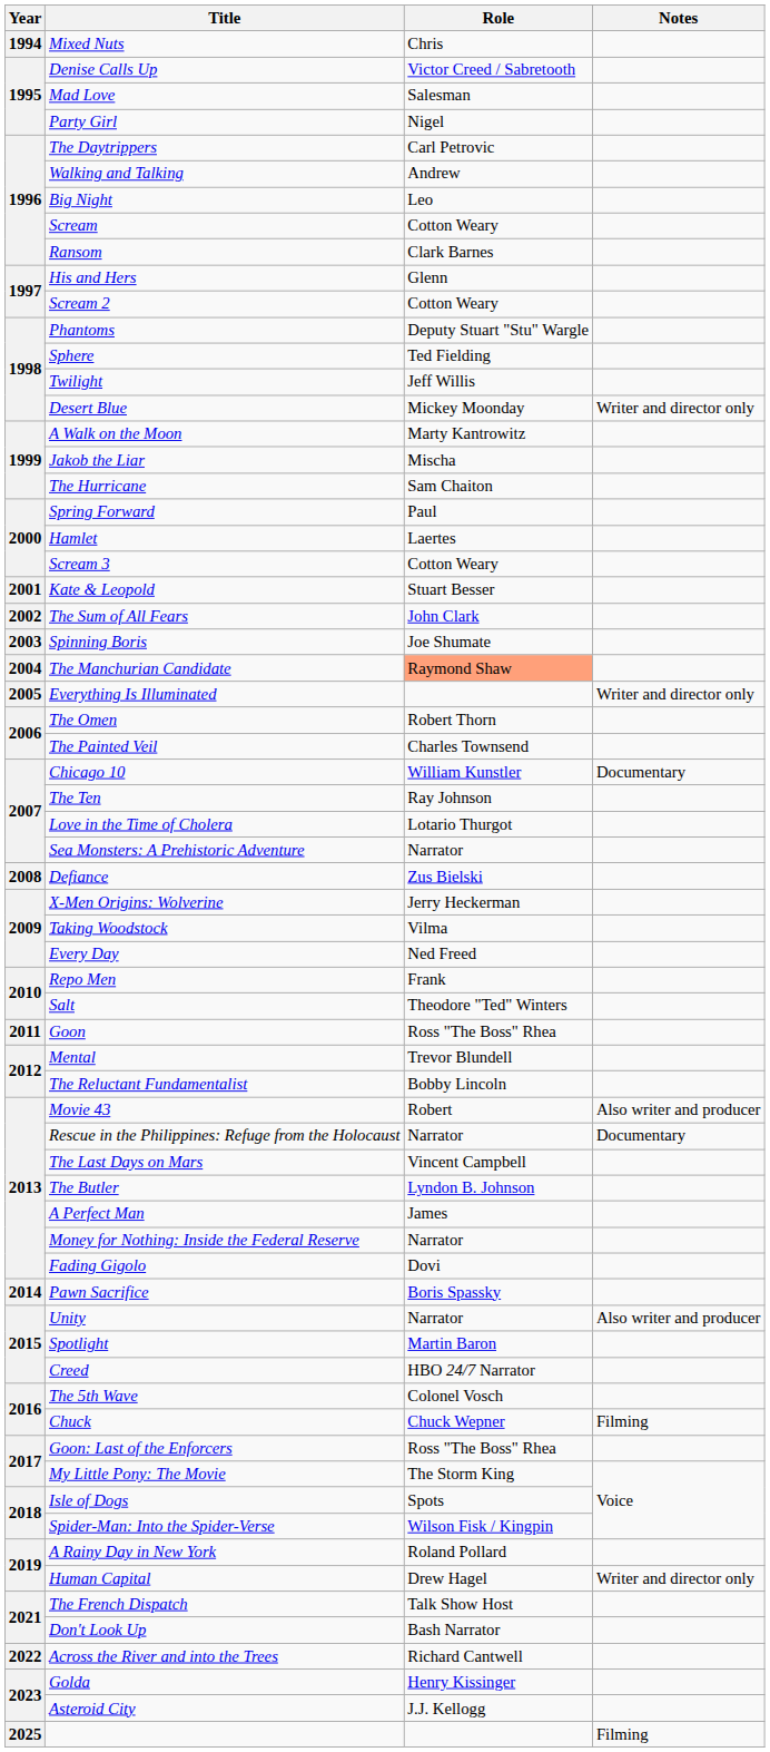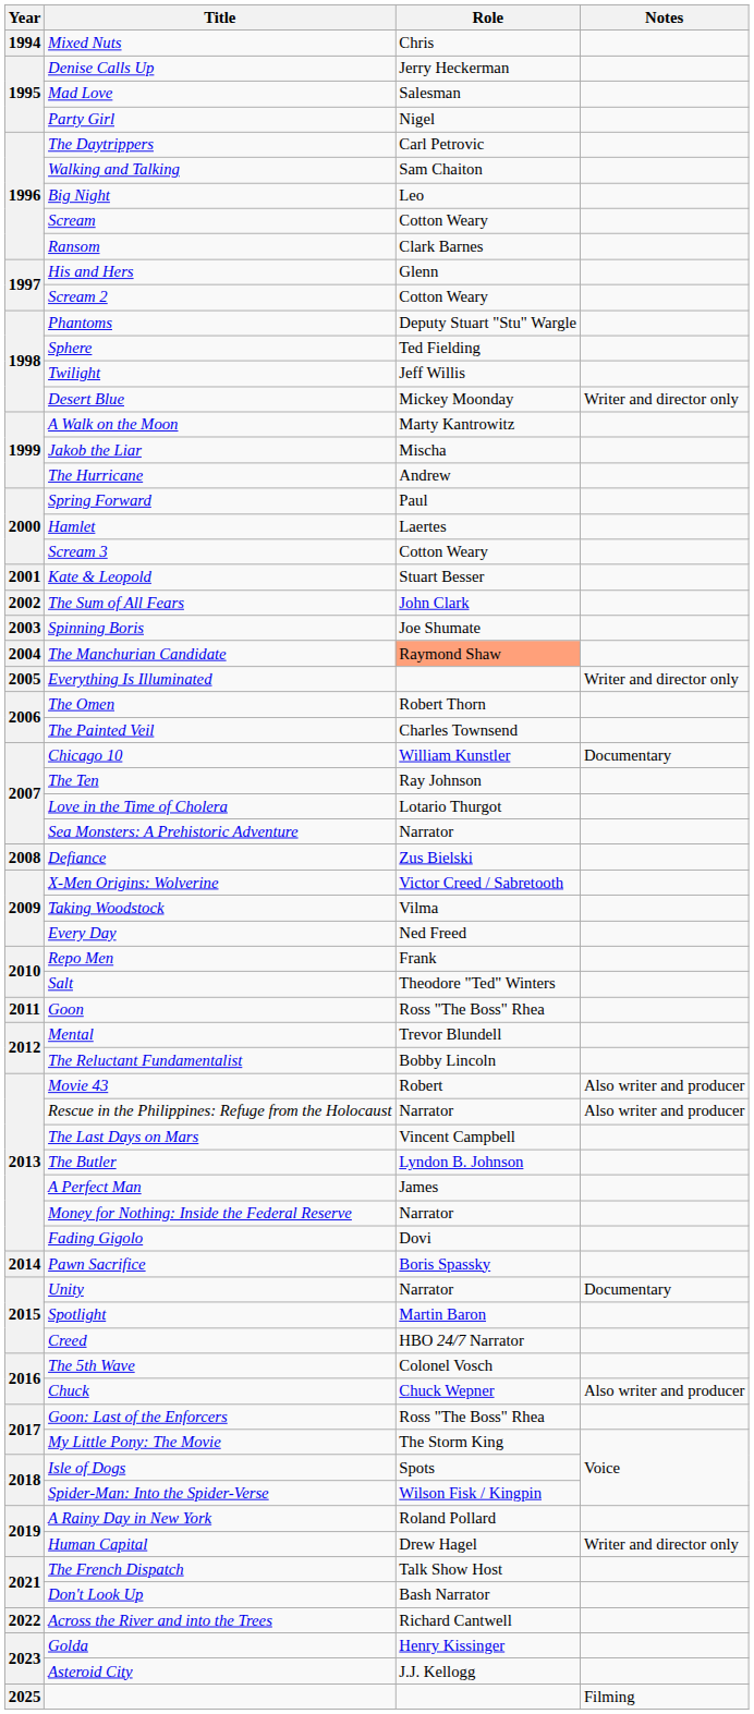Denise Calls Up | Role: Victor Creed / Sabretooth -> Jerry Heckerman
Walking and Talking | Role: Andrew -> Sam Chaiton
The Hurricane | Role: Sam Chaiton -> Andrew
X-Men Origins: Wolverine | Role: Jerry Heckerman -> Victor Creed / Sabretooth
Rescue in the Philippines: Refuge from the Holocaust | Notes: Documentary -> Also writer and producer
Unity | Notes: Also writer and producer -> Documentary
Chuck | Notes: Filming -> Also writer and producer
